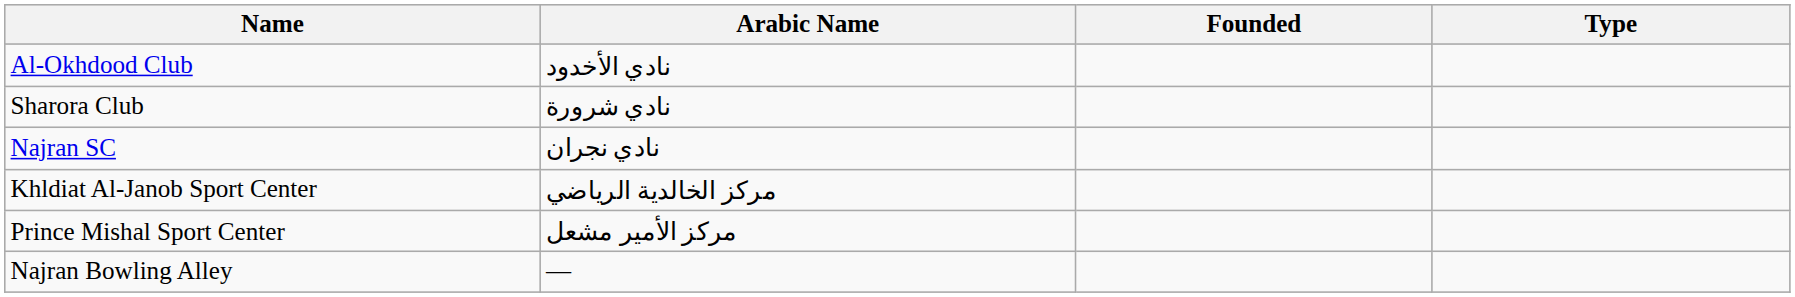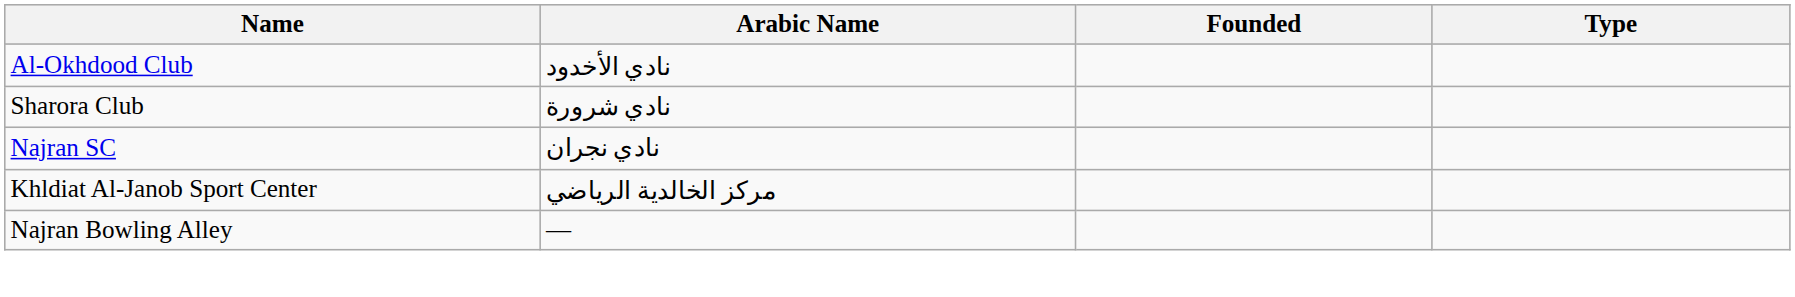- row: Prince Mishal Sport Center | مركز الأمير مشعل
